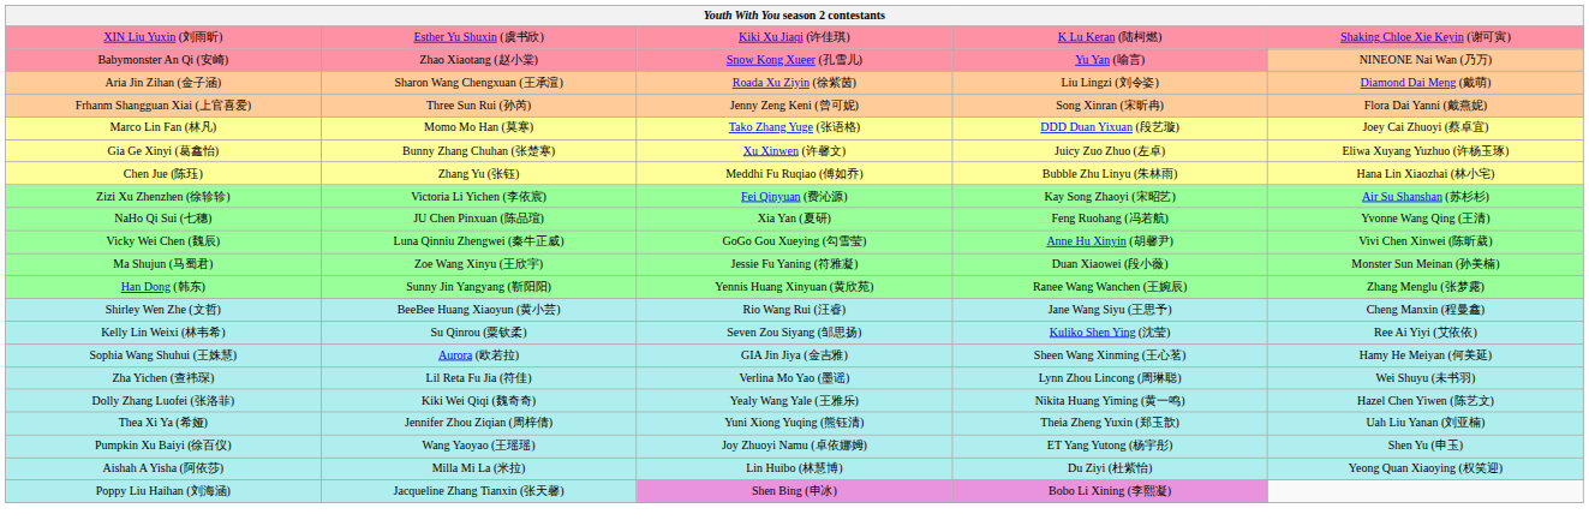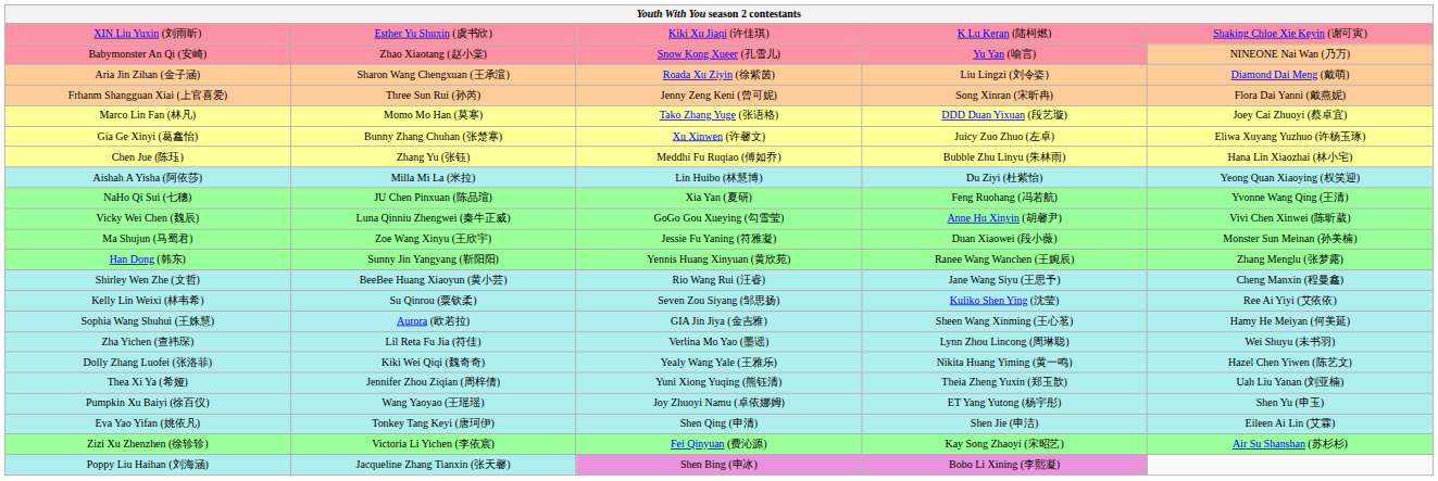rows swapped: Zizi Xu Zhenzhen (徐轸轸) <-> Aishah A Yisha (阿依莎)
+ row: Eva Yao Yifan (姚依凡) | Tonkey Tang Keyi (唐珂伊) | Shen Qing (申清) | Shen Jie (申洁) | Eileen Ai Lin (艾霖)
